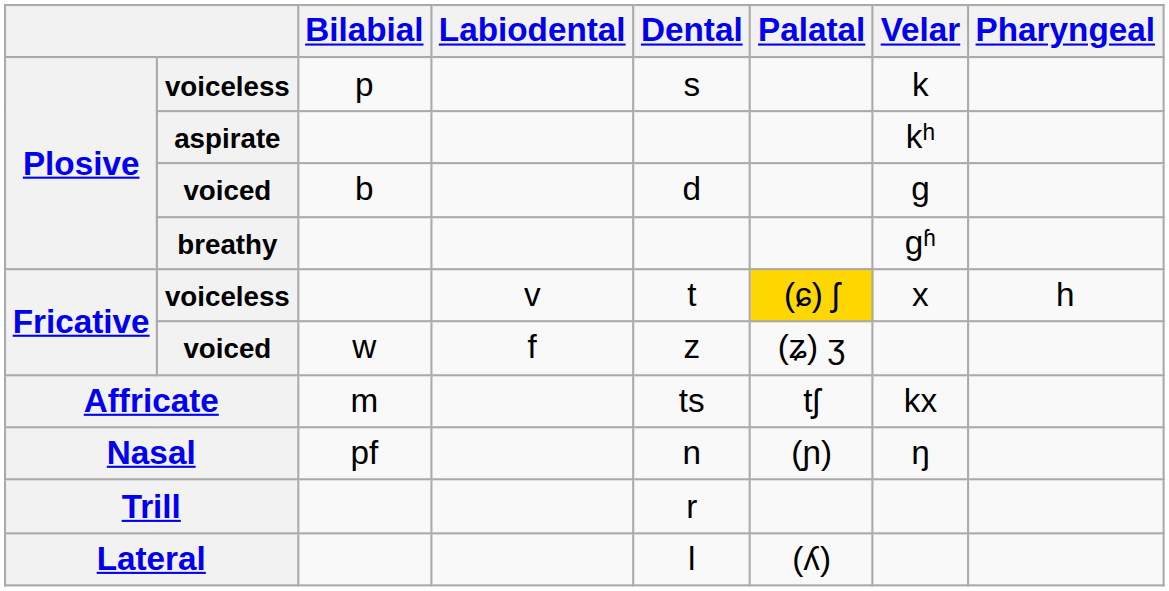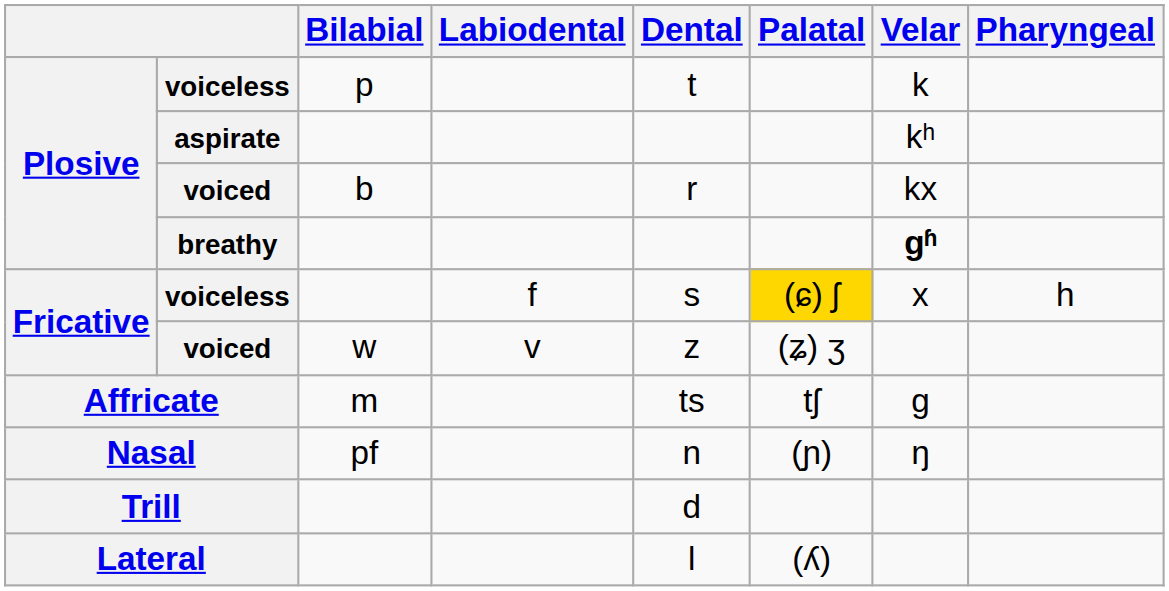Plosive / voiceless | Dental: s -> t
Plosive / voiced | Dental: d -> r
Plosive / voiced | Velar: ɡ -> kx
breathy | Velar: normal -> bold
Fricative / voiceless | Labiodental: v -> f
Fricative / voiceless | Dental: t -> s
Fricative / voiced | Labiodental: f -> v
Affricate | Velar: kx -> ɡ
Trill | Dental: r -> d
